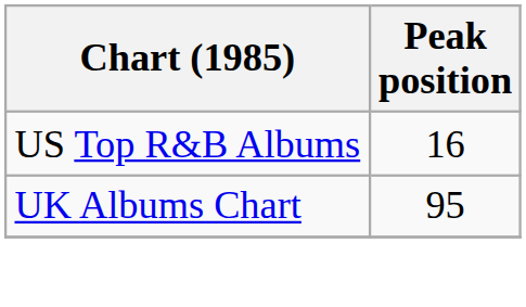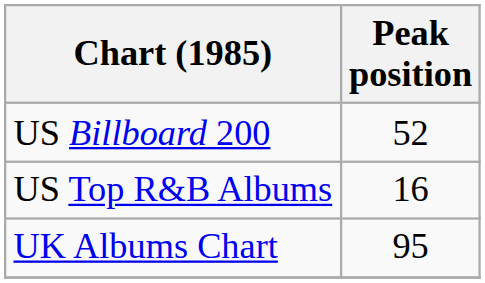+ row: US Billboard 200 | 52
